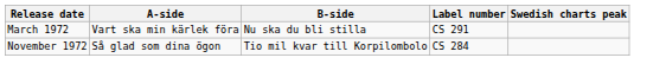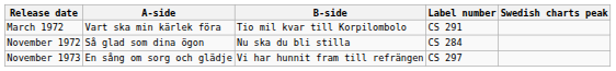March 1972 | B-side: Nu ska du bli stilla -> Tio mil kvar till Korpilombolo
November 1972 | B-side: Tio mil kvar till Korpilombolo -> Nu ska du bli stilla
+ row: November 1973 | En sång om sorg och glädje | Vi har hunnit fram till refrängen | CS 297
